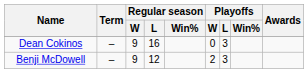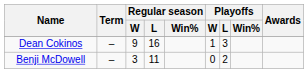Dean Cokinos | Playoffs / W: 0 -> 1
Benji McDowell | Regular season / W: 9 -> 3
Benji McDowell | Regular season / L: 12 -> 11
Benji McDowell | Playoffs / W: 2 -> 0
Benji McDowell | Playoffs / L: 3 -> 2
